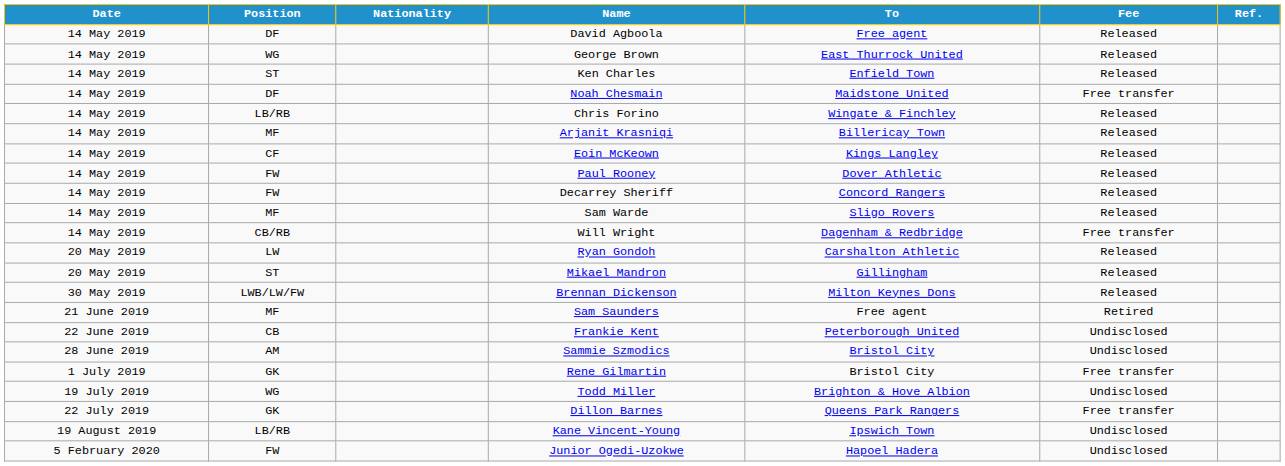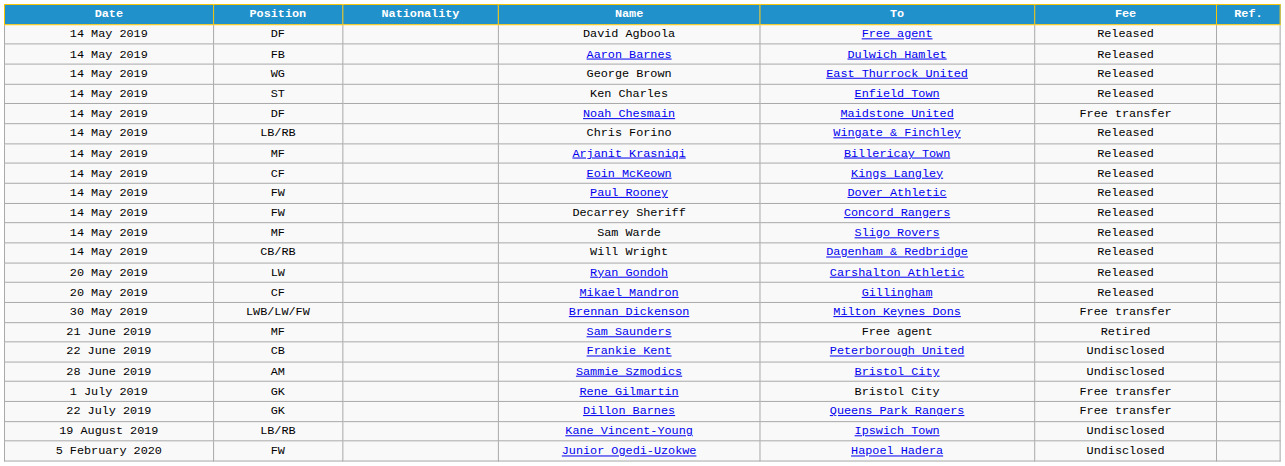+ row: 14 May 2019 | FB | Aaron Barnes | Dulwich Hamlet | Released
Will Wright | Fee: Free transfer -> Released
Mikael Mandron | Position: ST -> CF
Brennan Dickenson | Fee: Released -> Free transfer
- row: 19 July 2019 | WG | Todd Miller | Brighton & Hove Albion | Undisclosed
